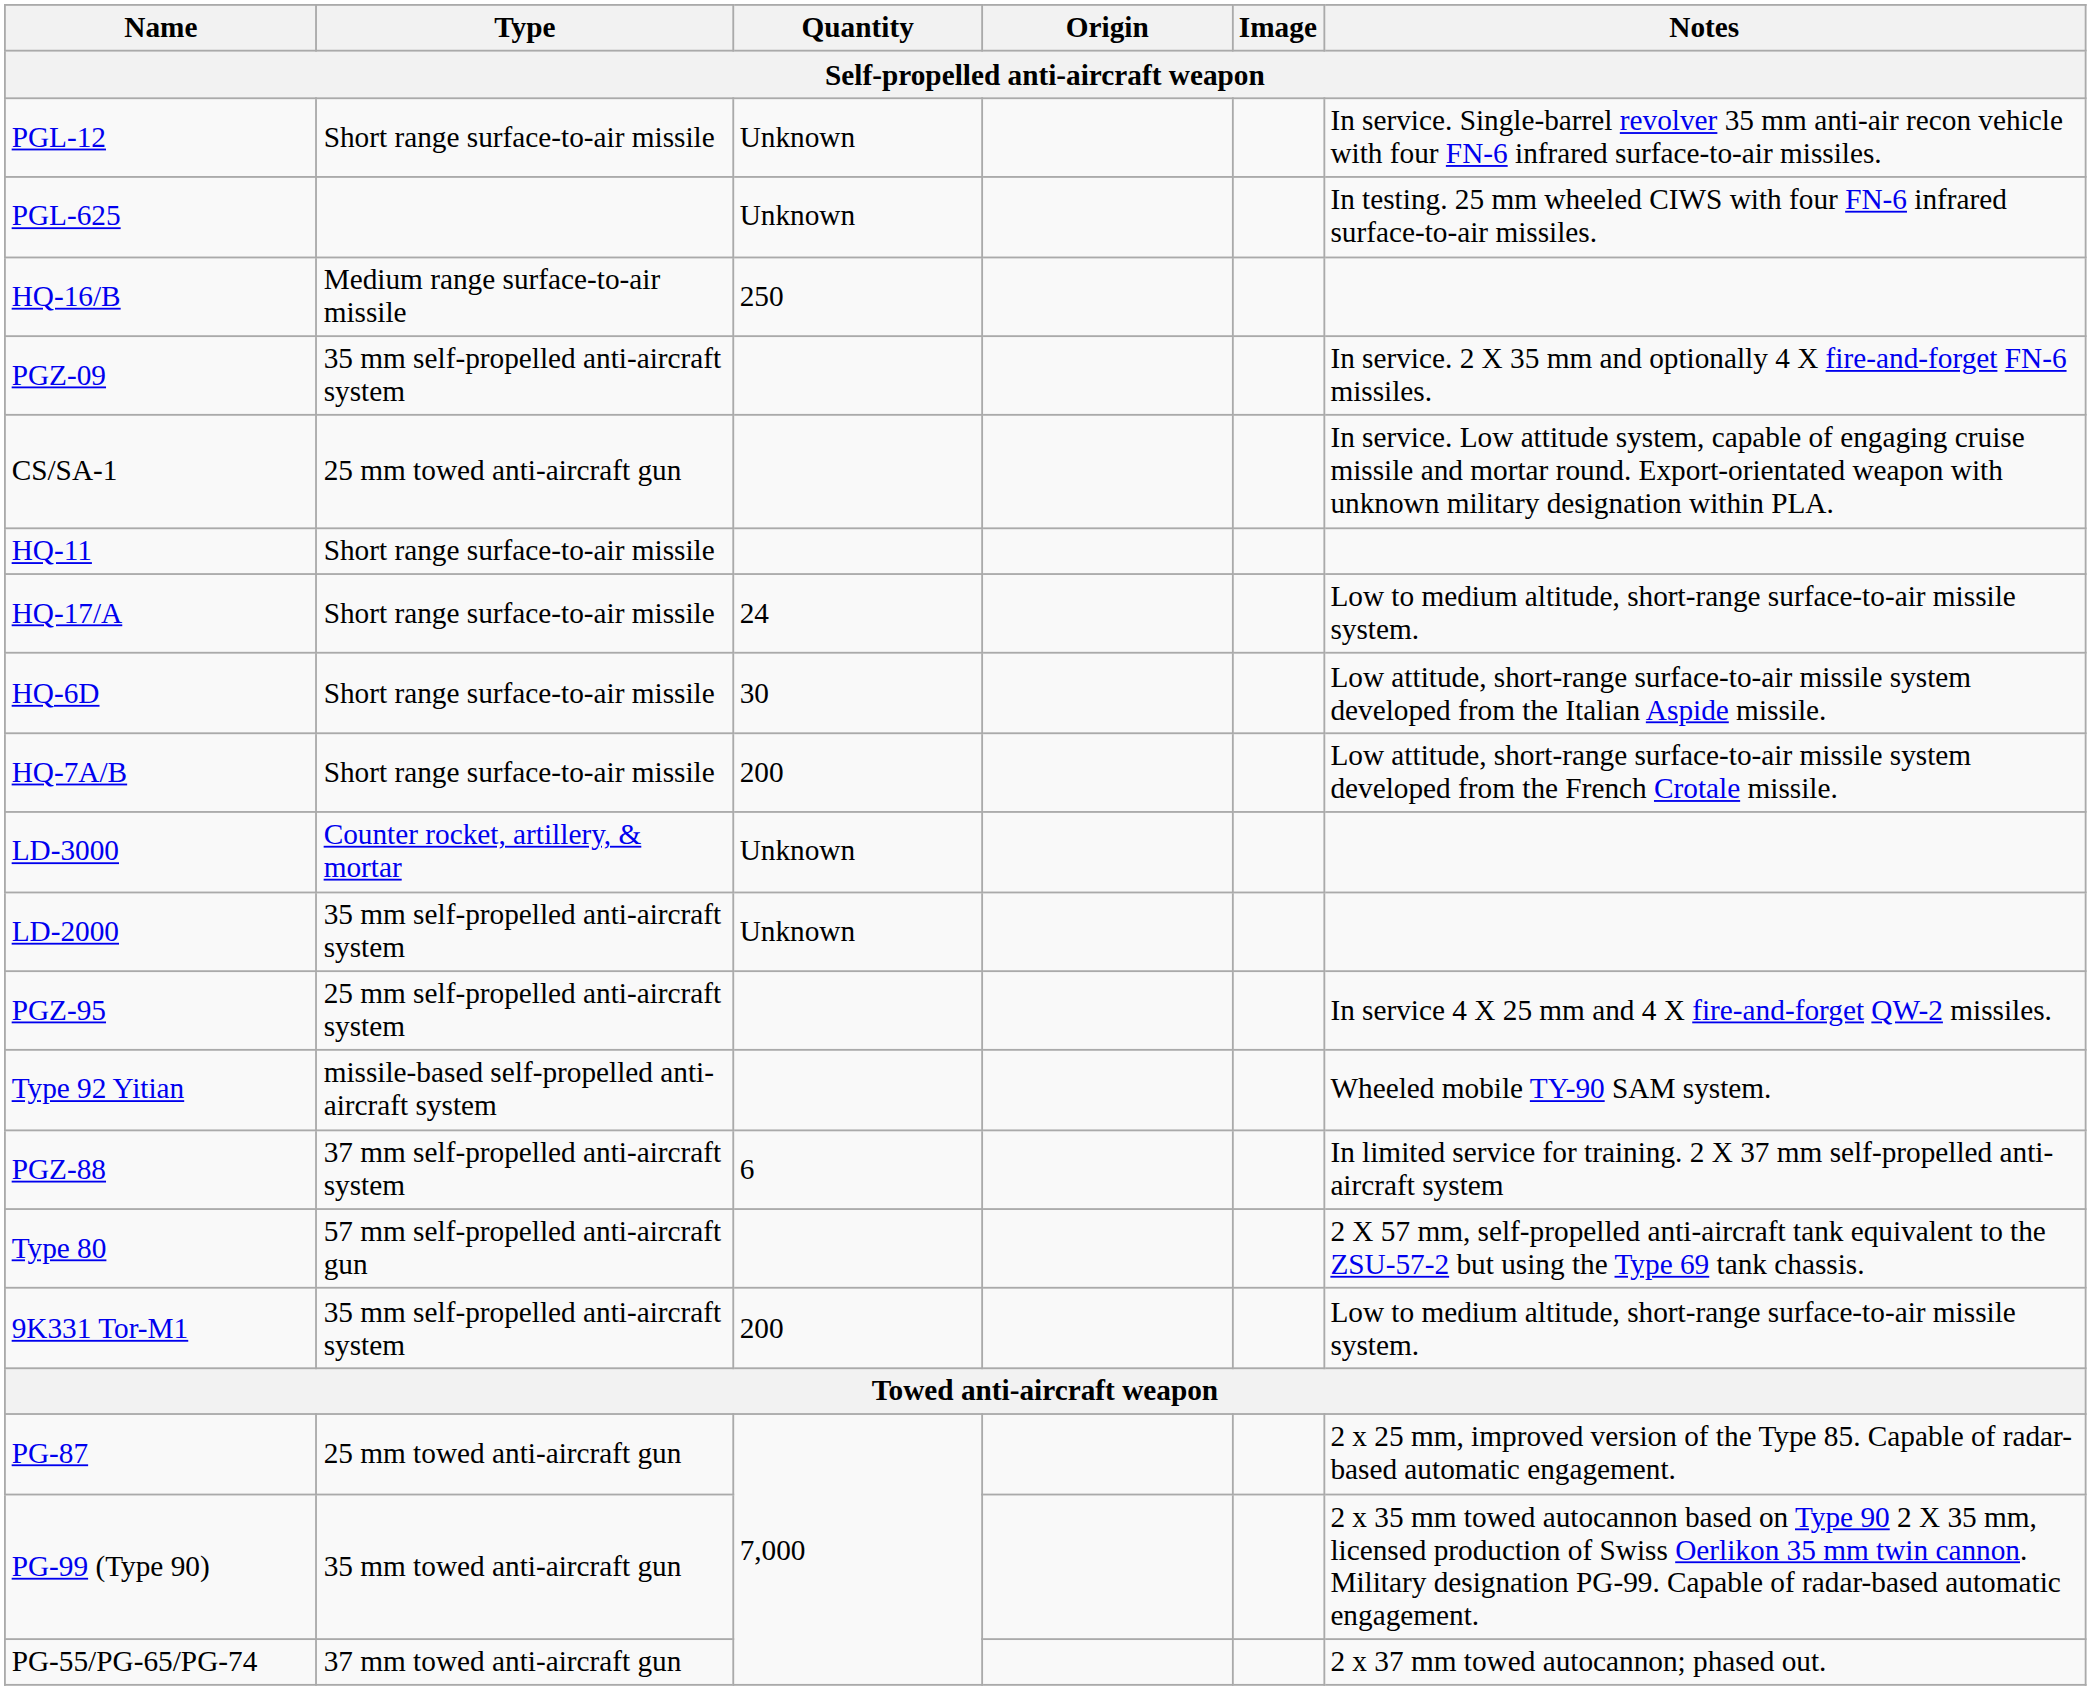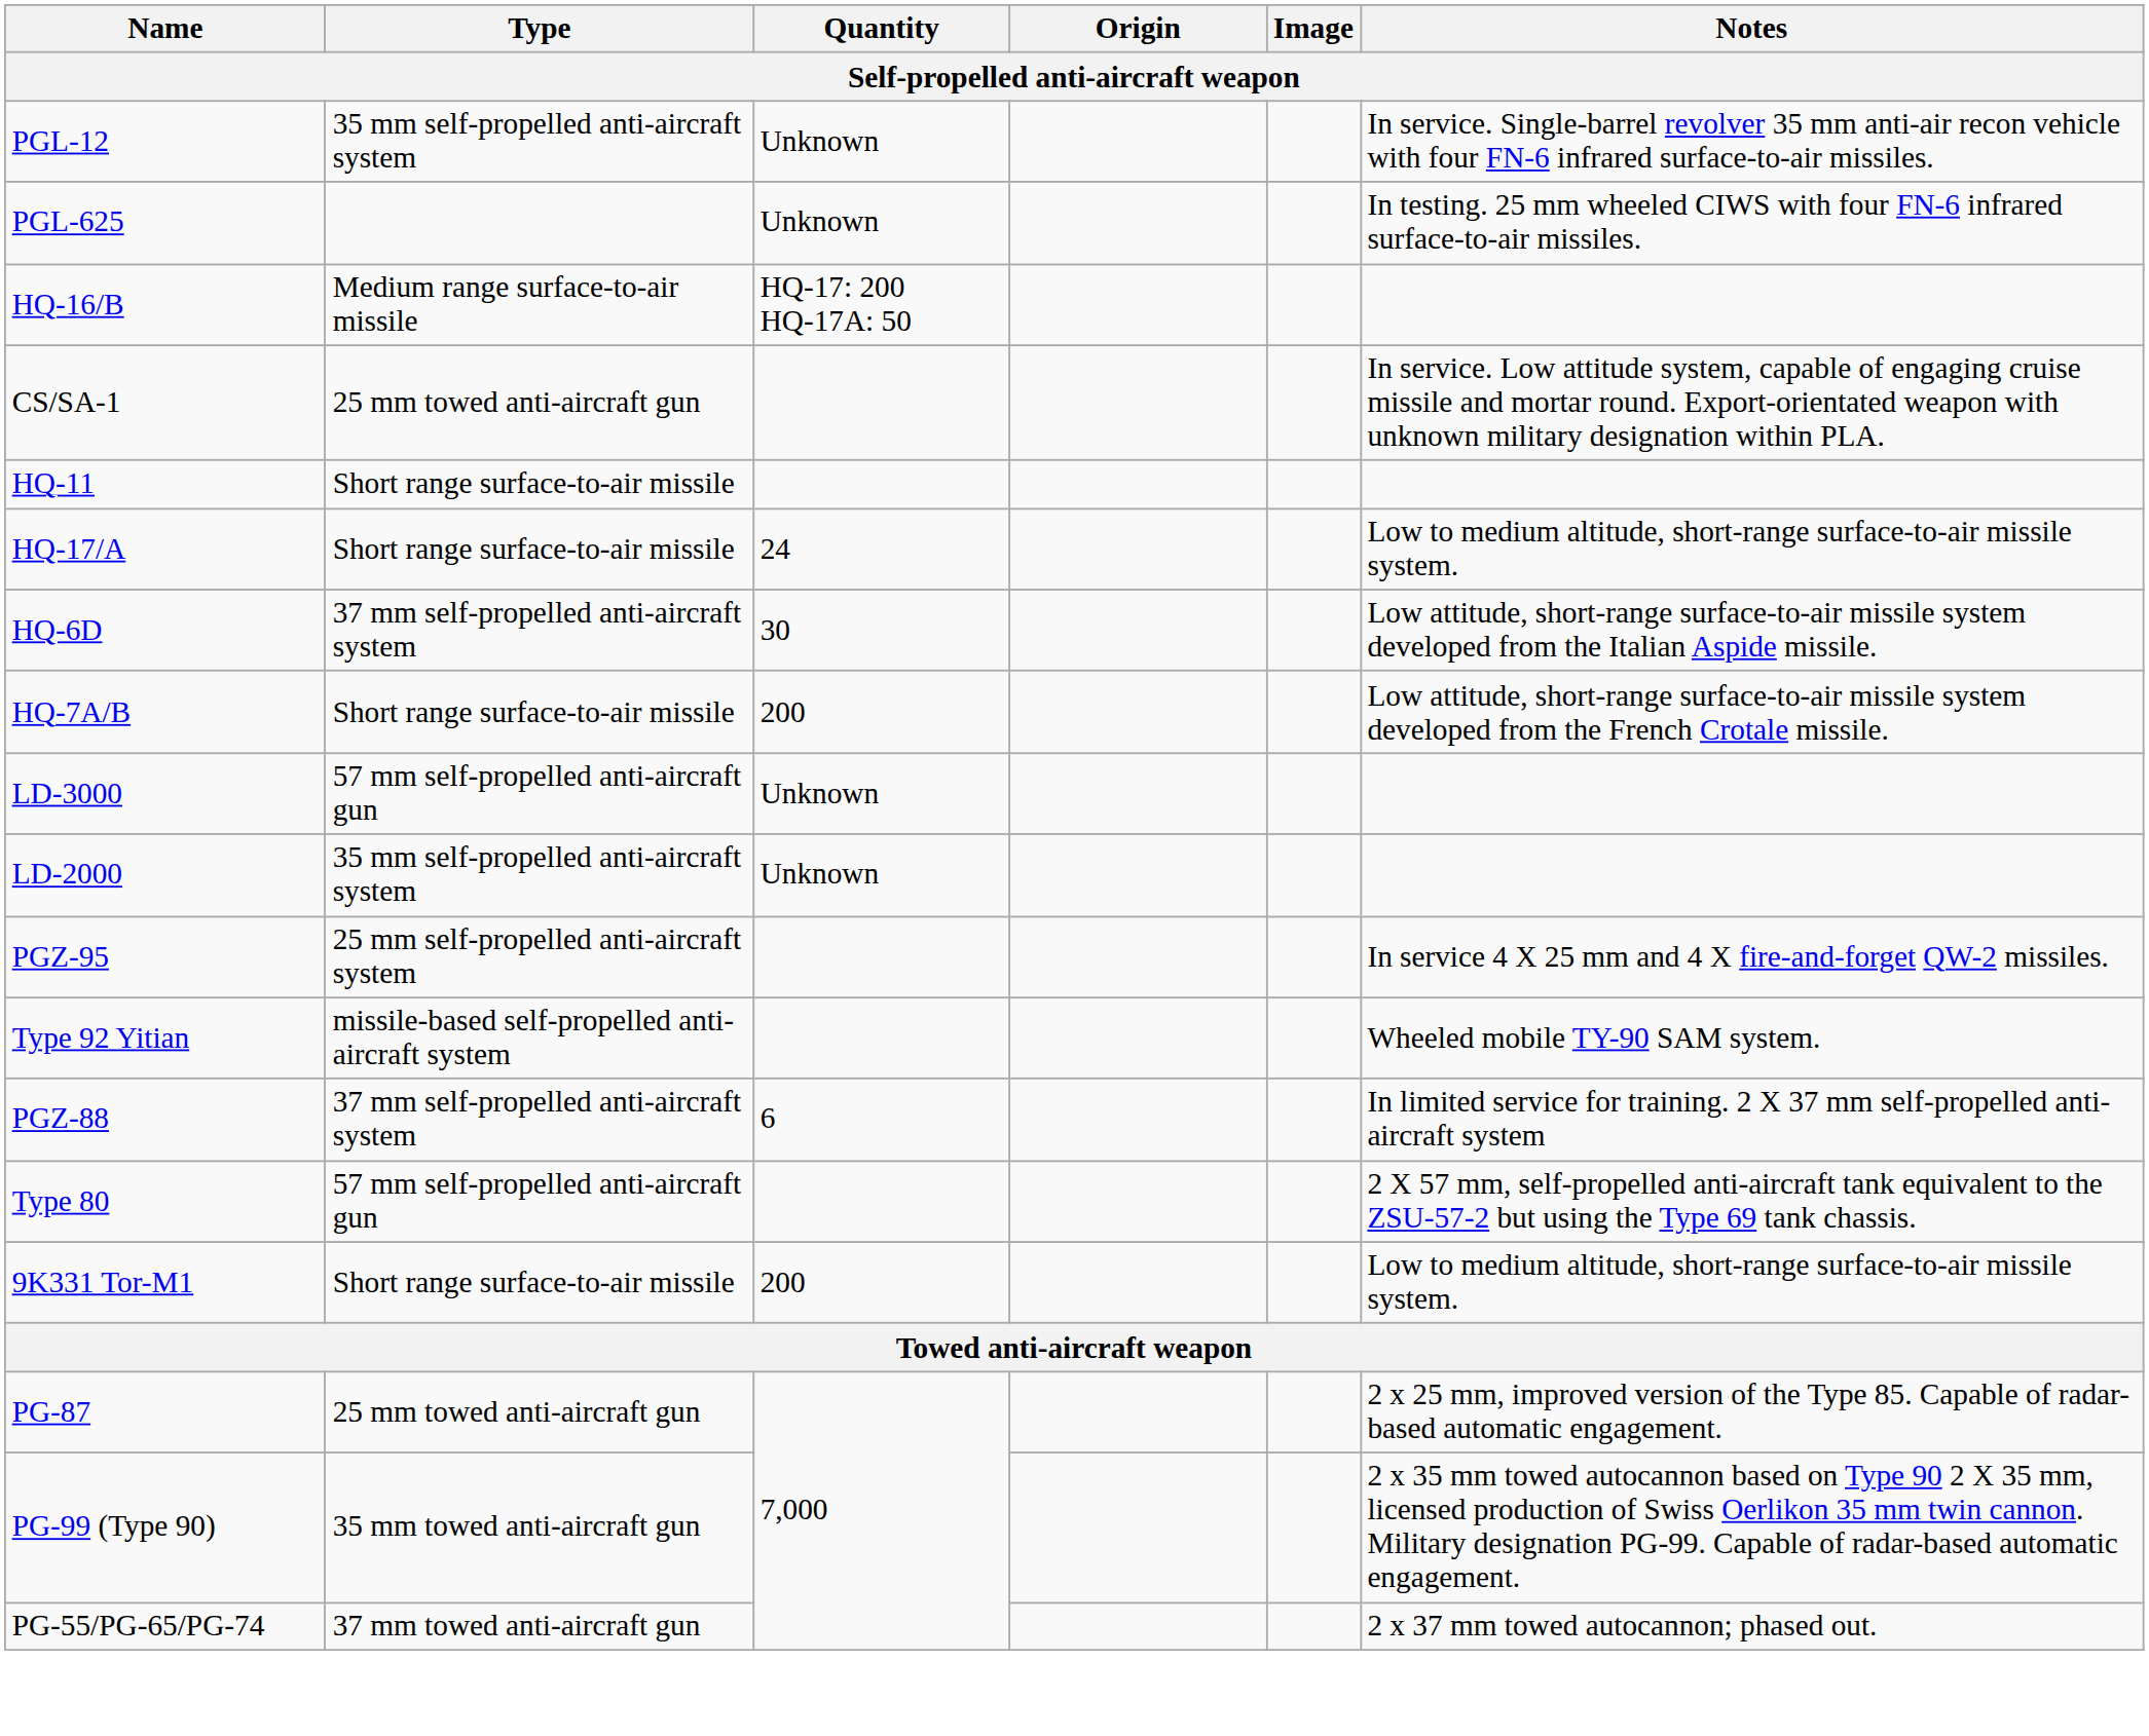PGL-12 | Type: Short range surface-to-air missile -> 35 mm self-propelled anti-aircraft system
HQ-16/B | Quantity: 250 -> HQ-17: 200 HQ-17A: 50
- row: PGZ-09 | 35 mm self-propelled anti-aircraft system | In service. 2 X 35 mm and optionally 4 X fire-and-forget FN-6 missiles.
HQ-6D | Type: Short range surface-to-air missile -> 37 mm self-propelled anti-aircraft system
LD-3000 | Type: Counter rocket, artillery, & mortar -> 57 mm self-propelled anti-aircraft gun
9K331 Tor-M1 | Type: 35 mm self-propelled anti-aircraft system -> Short range surface-to-air missile
